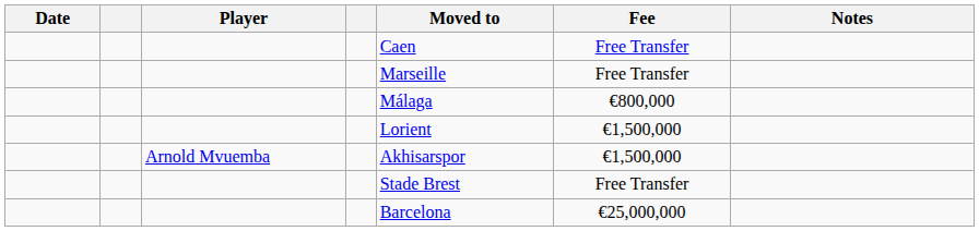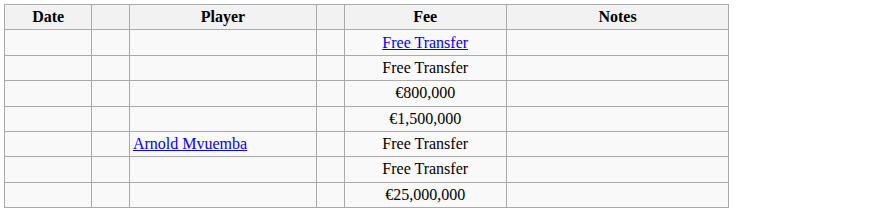- column: Moved to | Caen | Marseille | Málaga | Lorient | Akhisarspor | Stade Brest | Barcelona
Arnold Mvuemba | Fee: €1,500,000 -> Free Transfer
